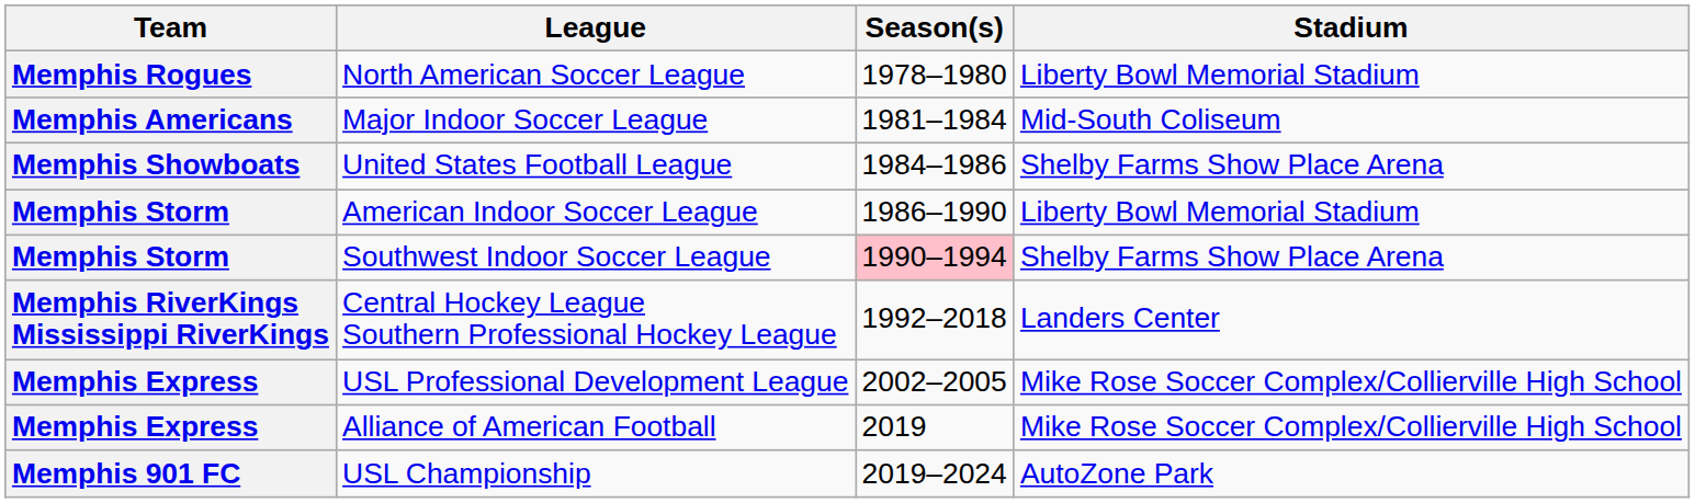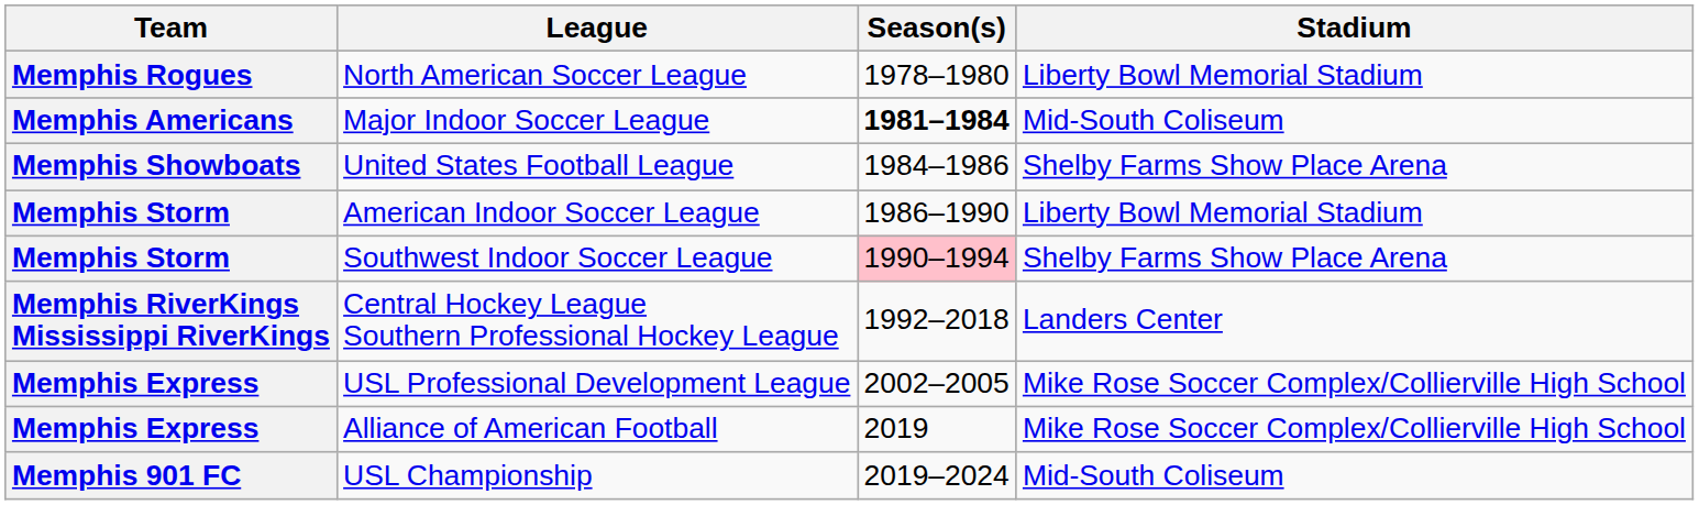Major Indoor Soccer League | Season(s): normal -> bold
USL Championship | Stadium: AutoZone Park -> Mid-South Coliseum
